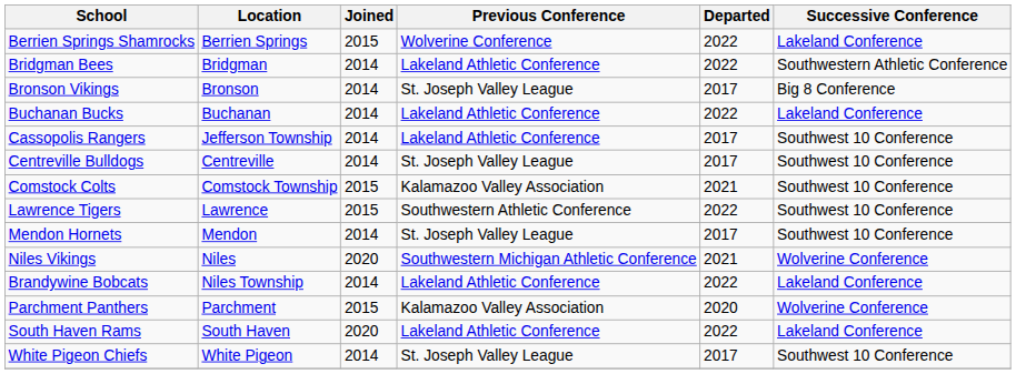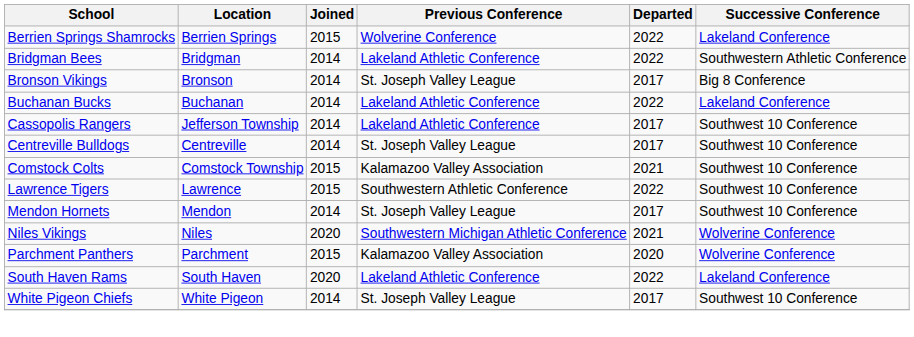- row: Brandywine Bobcats | Niles Township | 2014 | Lakeland Athletic Conference | 2022 | Lakeland Conference
